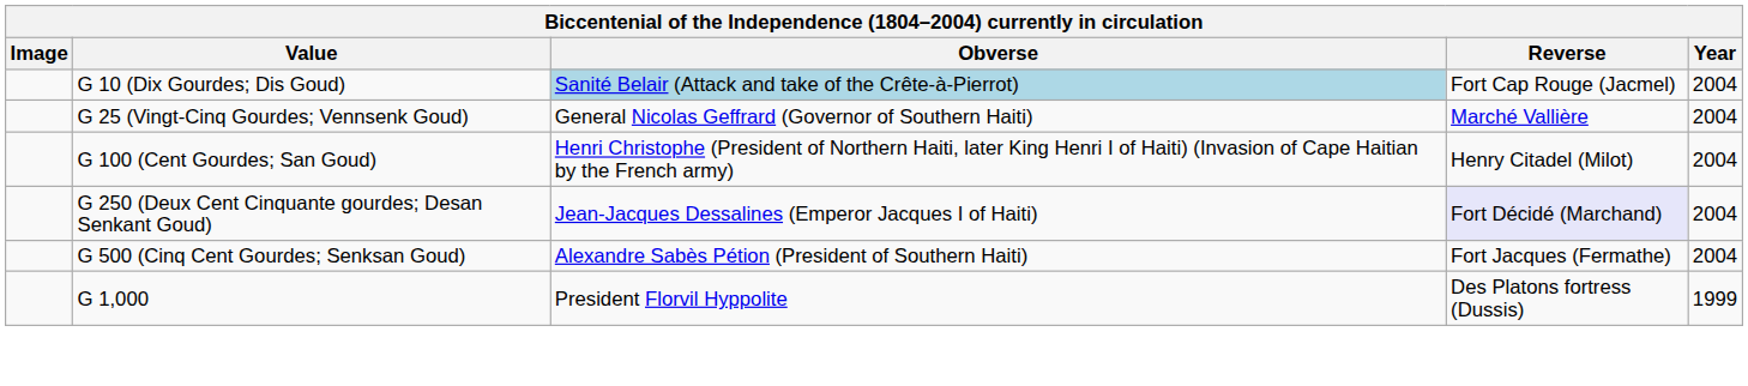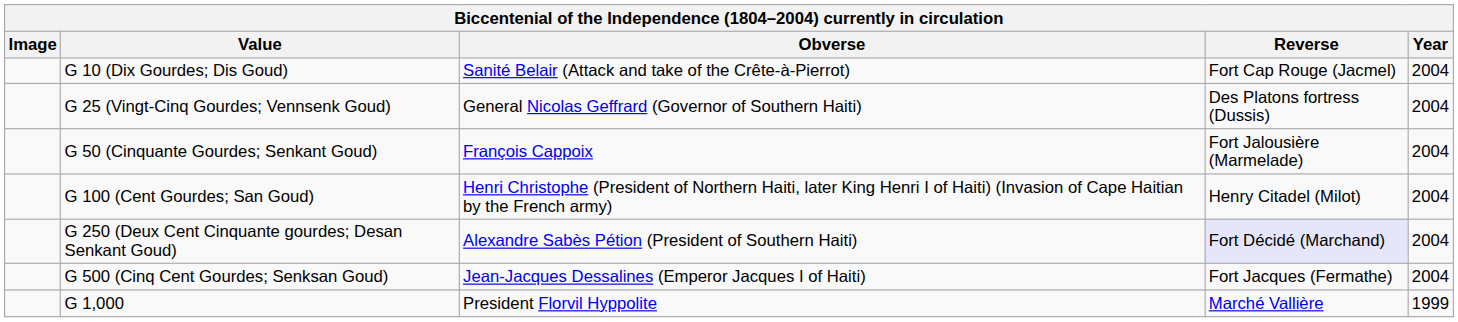G 10 (Dix Gourdes; Dis Goud) | Obverse: lightblue background -> no background
G 25 (Vingt-Cinq Gourdes; Vennsenk Goud) | Reverse: Marché Vallière -> Des Platons fortress (Dussis)
+ row: G 50 (Cinquante Gourdes; Senkant Goud) | François Cappoix | Fort Jalousière (Marmelade) | 2004
G 250 (Deux Cent Cinquante gourdes; Desan Senkant Goud) | Obverse: Jean-Jacques Dessalines (Emperor Jacques I of Haiti) -> Alexandre Sabès Pétion (President of Southern Haiti)
G 500 (Cinq Cent Gourdes; Senksan Goud) | Obverse: Alexandre Sabès Pétion (President of Southern Haiti) -> Jean-Jacques Dessalines (Emperor Jacques I of Haiti)
G 1,000 | Reverse: Des Platons fortress (Dussis) -> Marché Vallière
